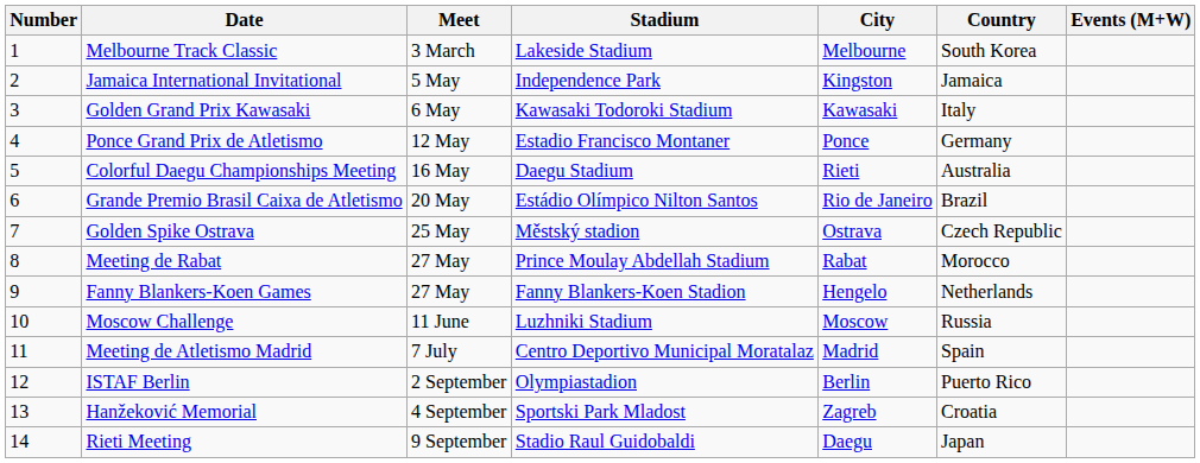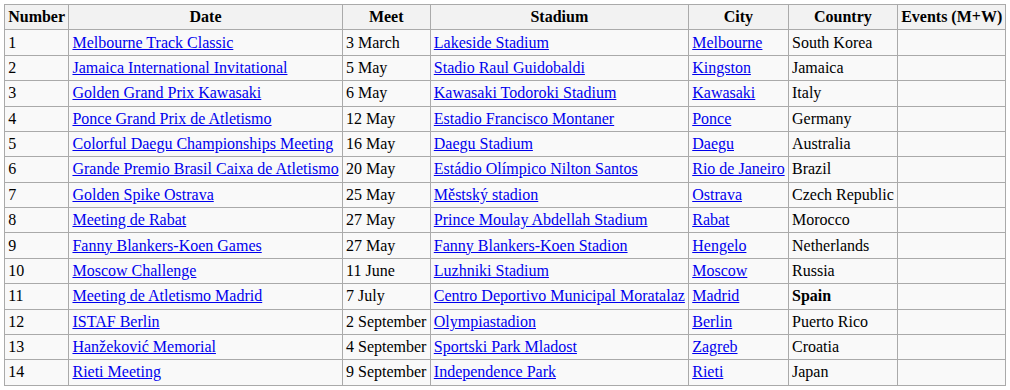Jamaica International Invitational | Stadium: Independence Park -> Stadio Raul Guidobaldi
Colorful Daegu Championships Meeting | City: Rieti -> Daegu
Meeting de Atletismo Madrid | Country: normal -> bold
Rieti Meeting | Stadium: Stadio Raul Guidobaldi -> Independence Park
Rieti Meeting | City: Daegu -> Rieti
